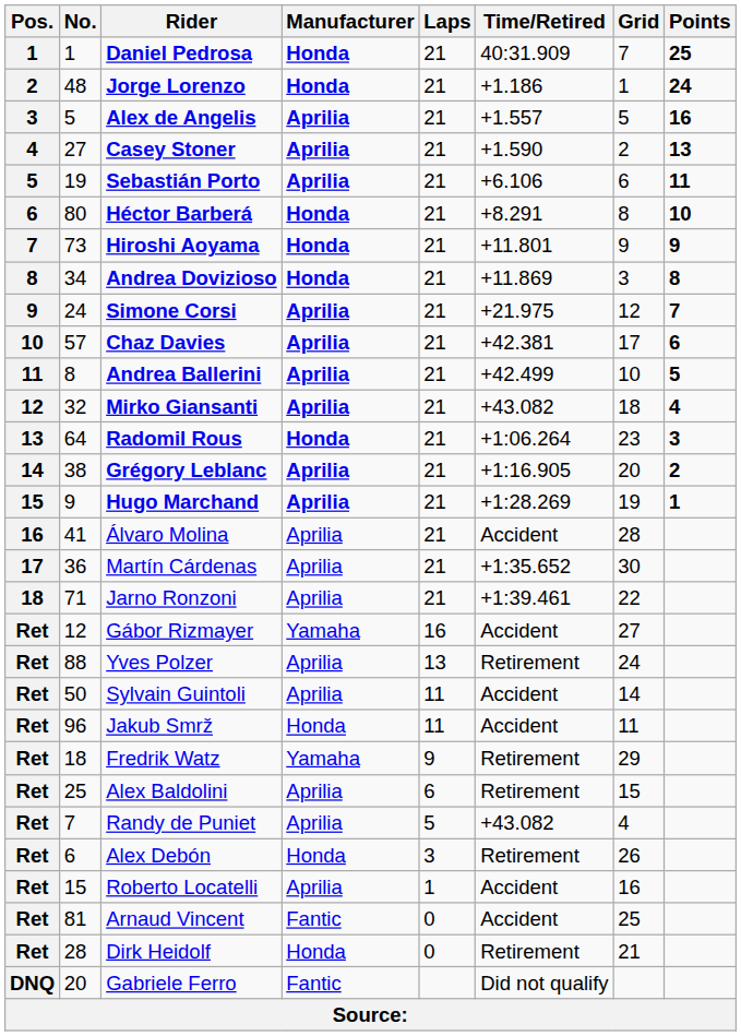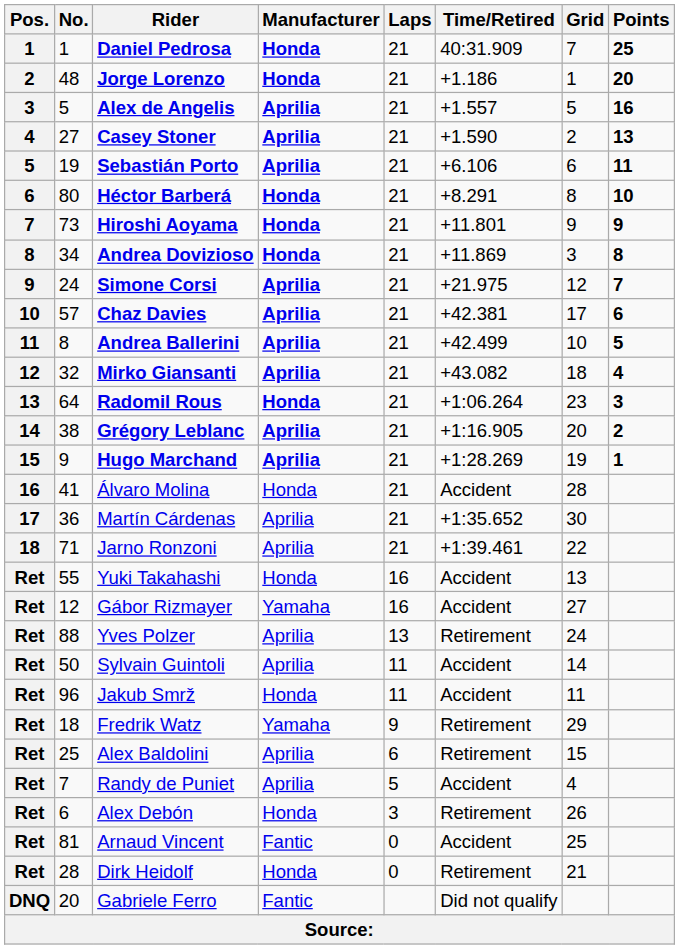Jorge Lorenzo | Points: 24 -> 20
Álvaro Molina | Manufacturer: Aprilia -> Honda
+ row: Ret | 55 | Yuki Takahashi | Honda | 16 | Accident | 13
Randy de Puniet | Time/Retired: +43.082 -> Accident
- row: Ret | 15 | Roberto Locatelli | Aprilia | 1 | Accident | 16
